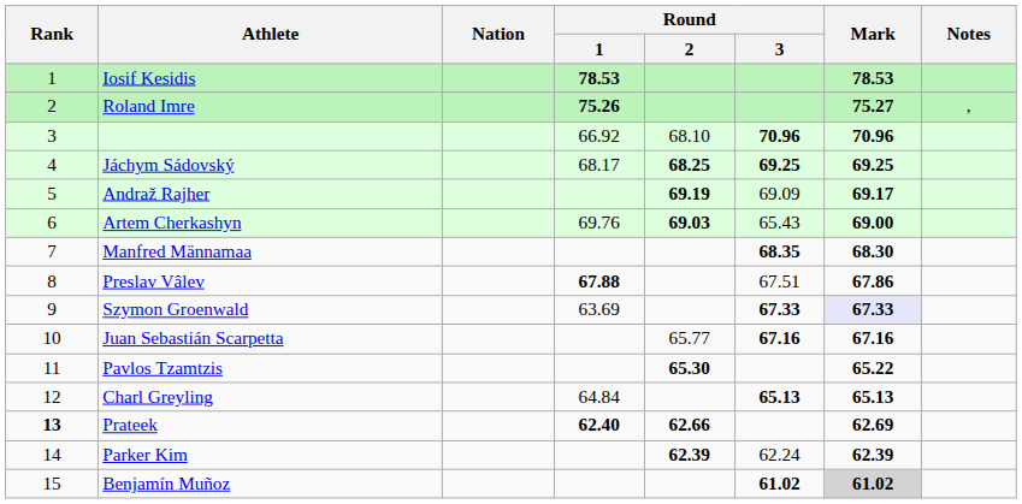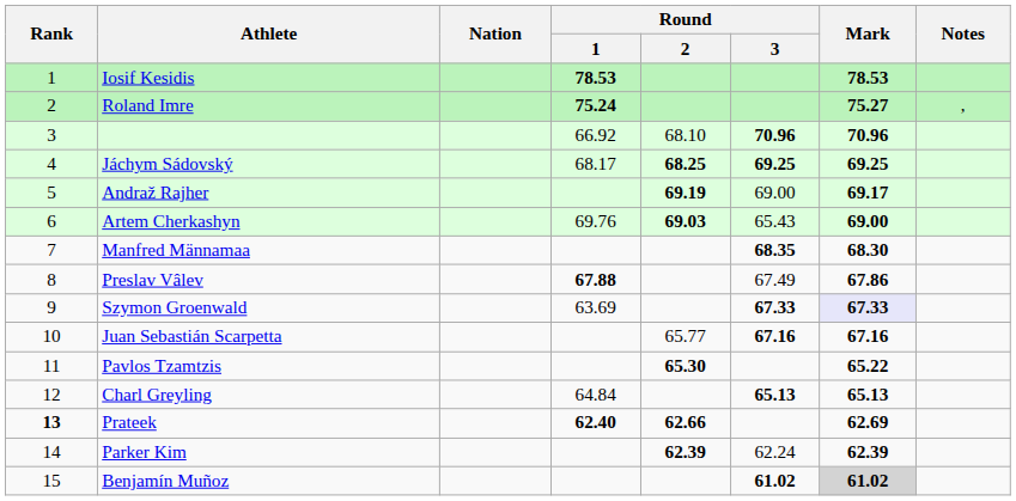Roland Imre | Round / 1: 75.26 -> 75.24
Andraž Rajher | Round / 3: 69.09 -> 69.00
Preslav Vâlev | Round / 3: 67.51 -> 67.49
